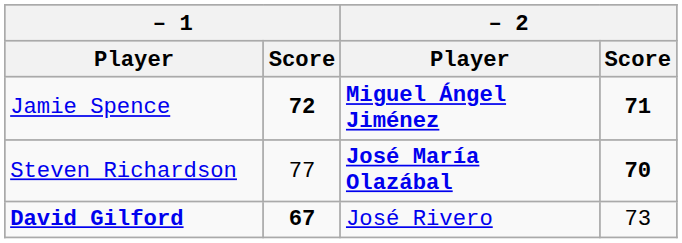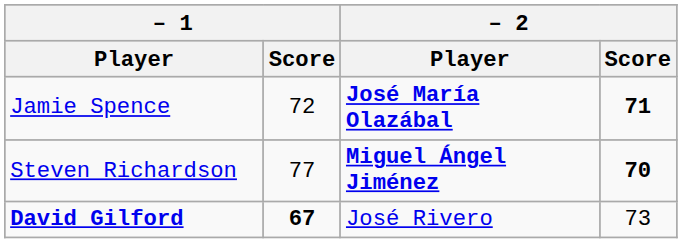Jamie Spence | – 1 / Score: bold -> normal
Jamie Spence | – 2 / Player: Miguel Ángel Jiménez -> José María Olazábal
Steven Richardson | – 2 / Player: José María Olazábal -> Miguel Ángel Jiménez
